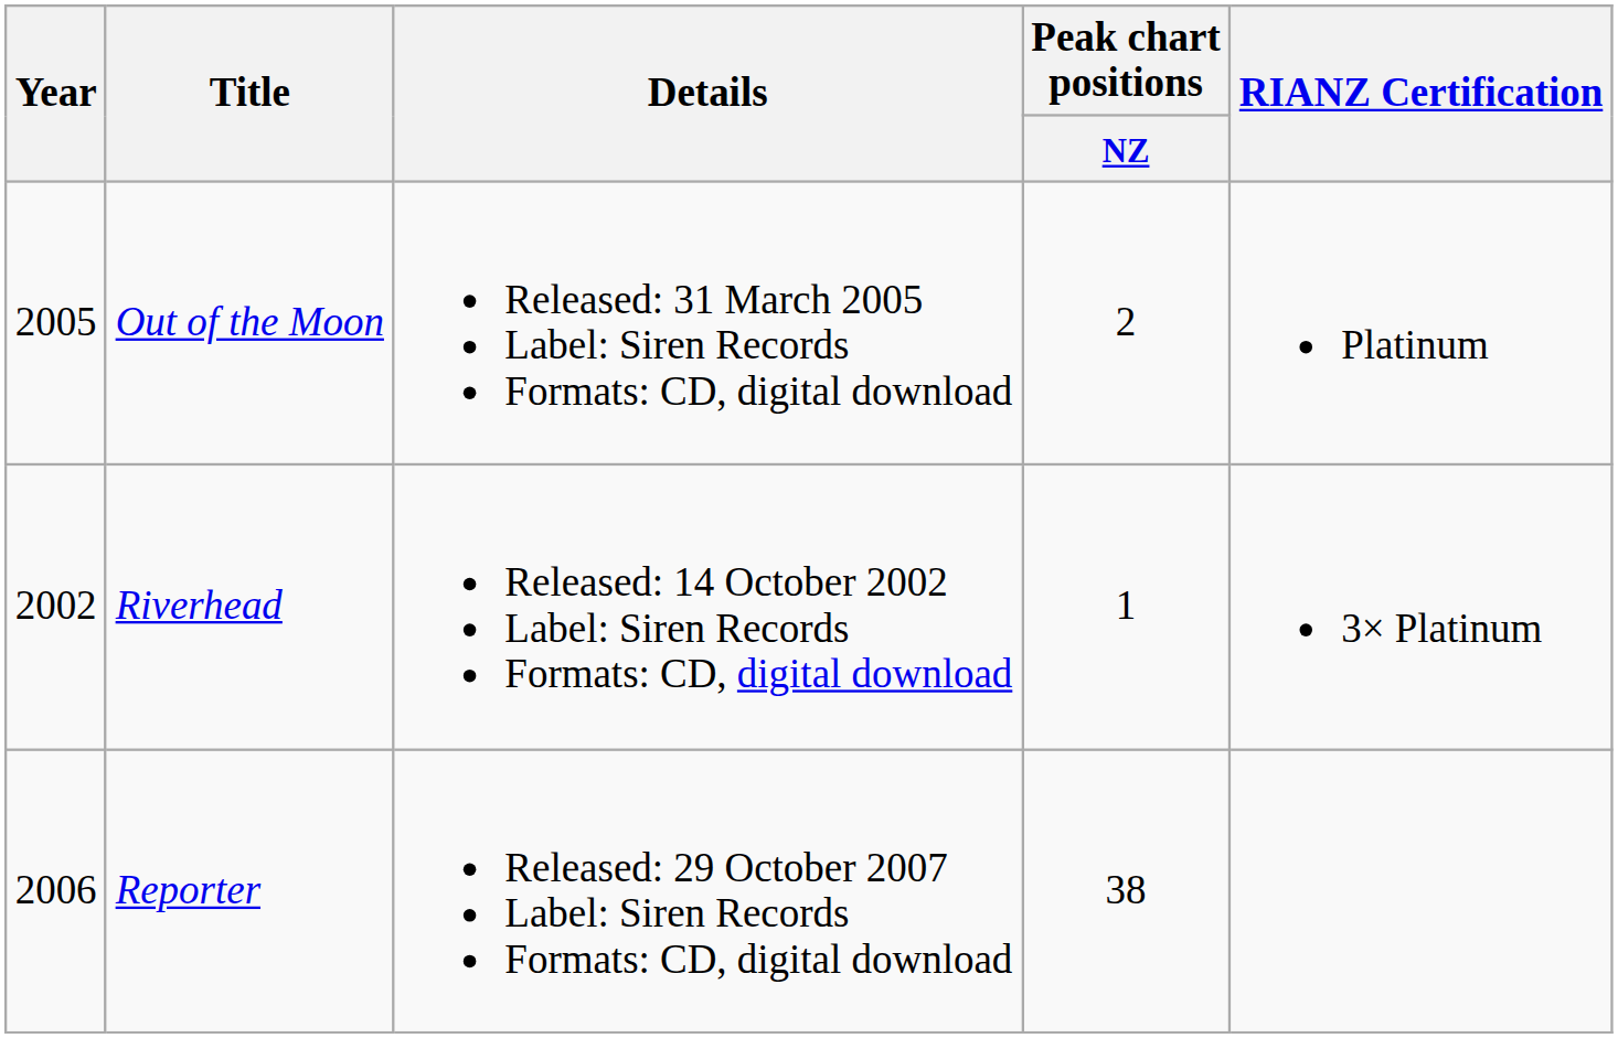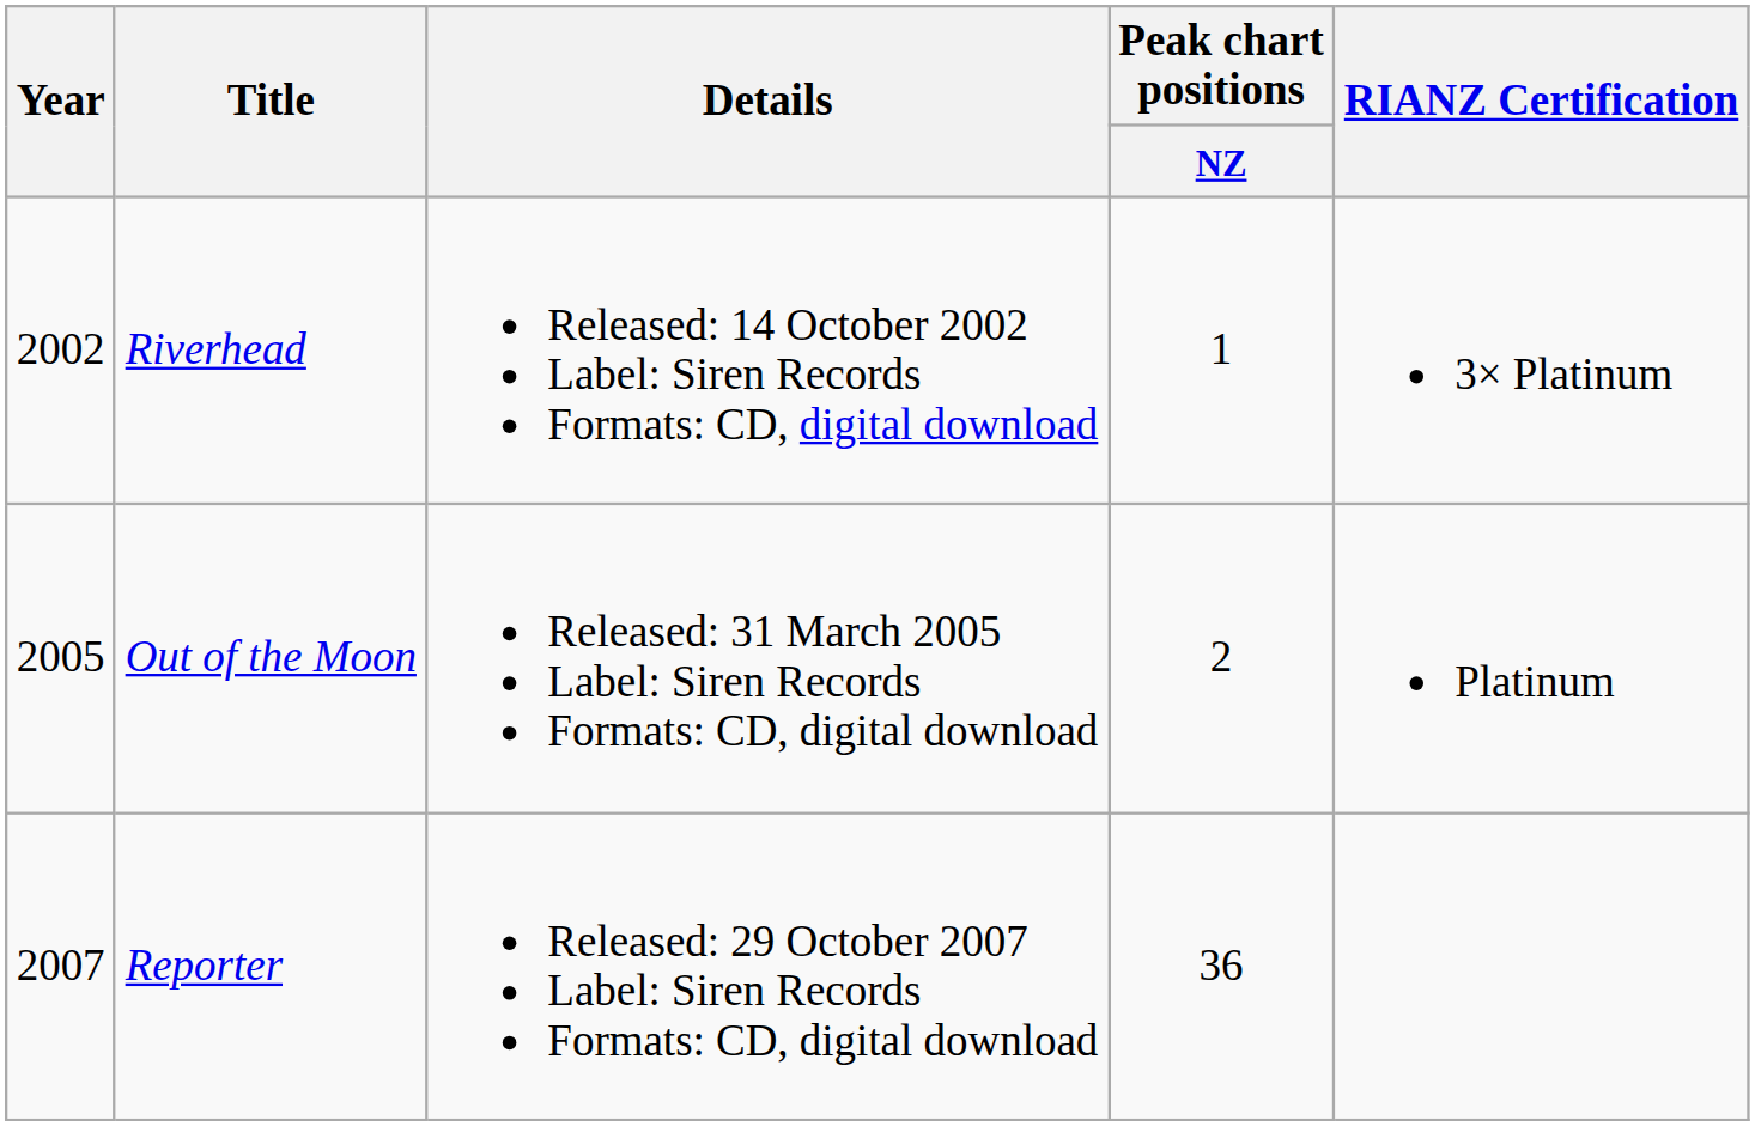rows swapped: Riverhead <-> Out of the Moon
Reporter | Year: 2006 -> 2007
Reporter | Peak chart positions / NZ: 38 -> 36
